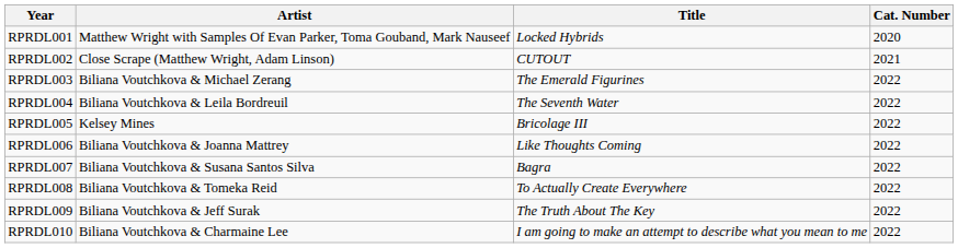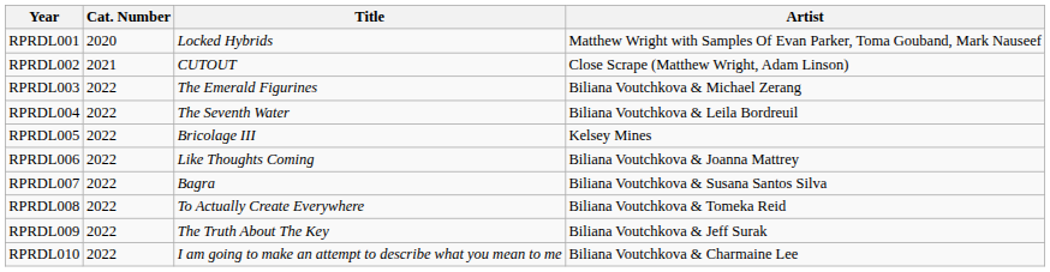columns swapped: Artist <-> Cat. Number
